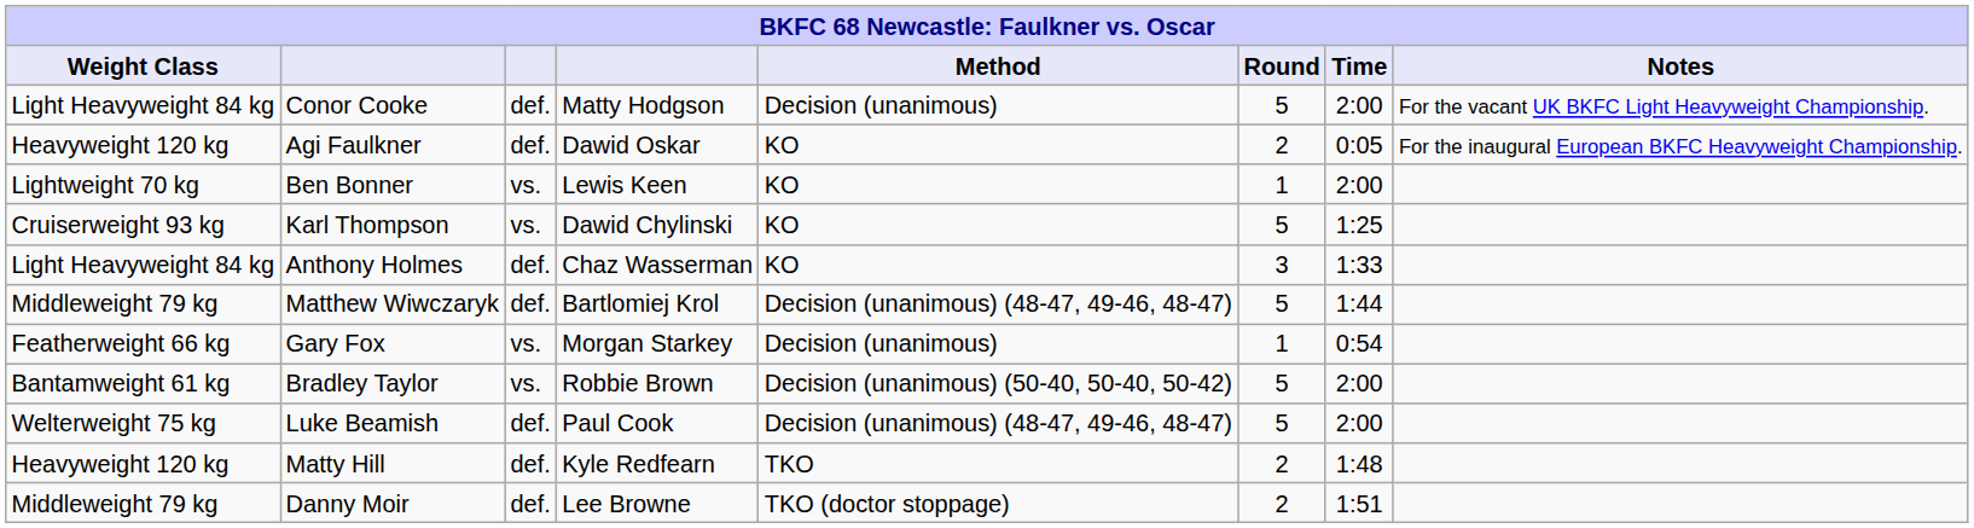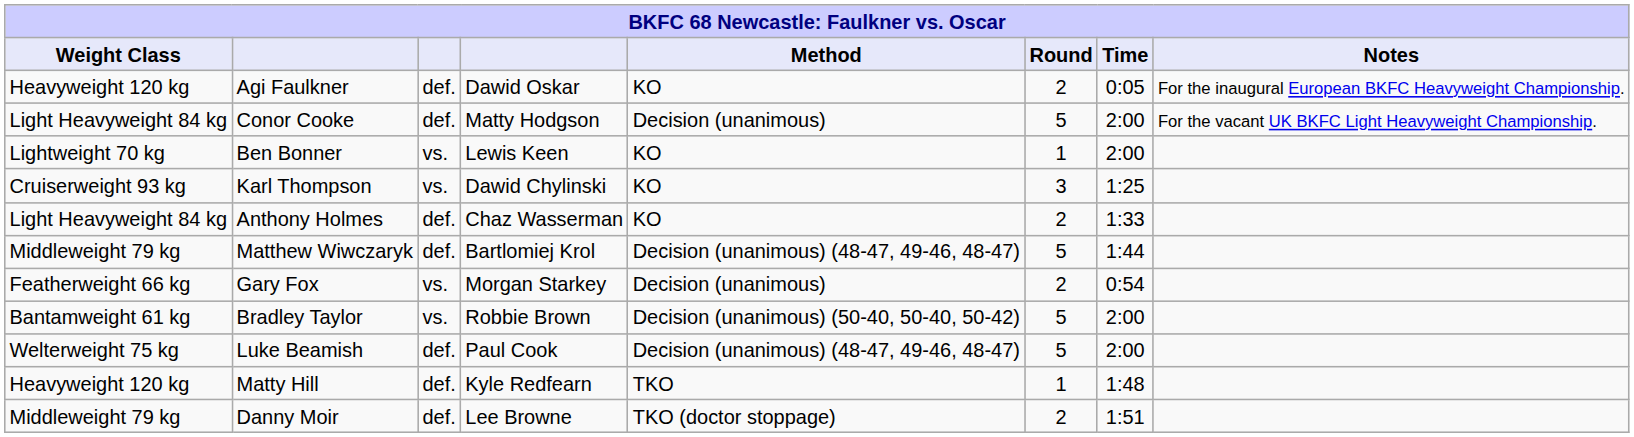rows swapped: Agi Faulkner <-> Conor Cooke
Karl Thompson | Round: 5 -> 3
Anthony Holmes | Round: 3 -> 2
Gary Fox | Round: 1 -> 2
Matty Hill | Round: 2 -> 1
